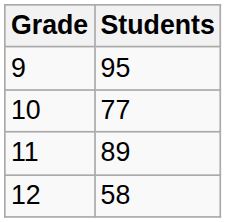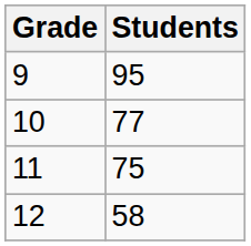11 | Students: 89 -> 75
